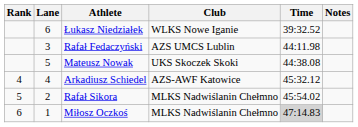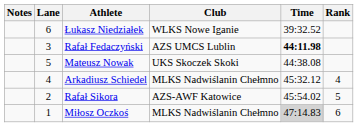columns swapped: Rank <-> Notes
Rafał Fedaczyński | Time: normal -> bold
Arkadiusz Schiedel | Club: AZS-AWF Katowice -> MLKS Nadwiślanin Chełmno
Rafał Sikora | Club: MLKS Nadwiślanin Chełmno -> AZS-AWF Katowice
